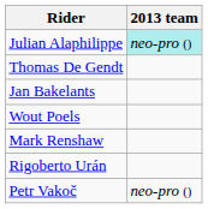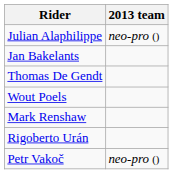Julian Alaphilippe | 2013 team: paleturquoise background -> no background
rows swapped: Jan Bakelants <-> Thomas De Gendt
